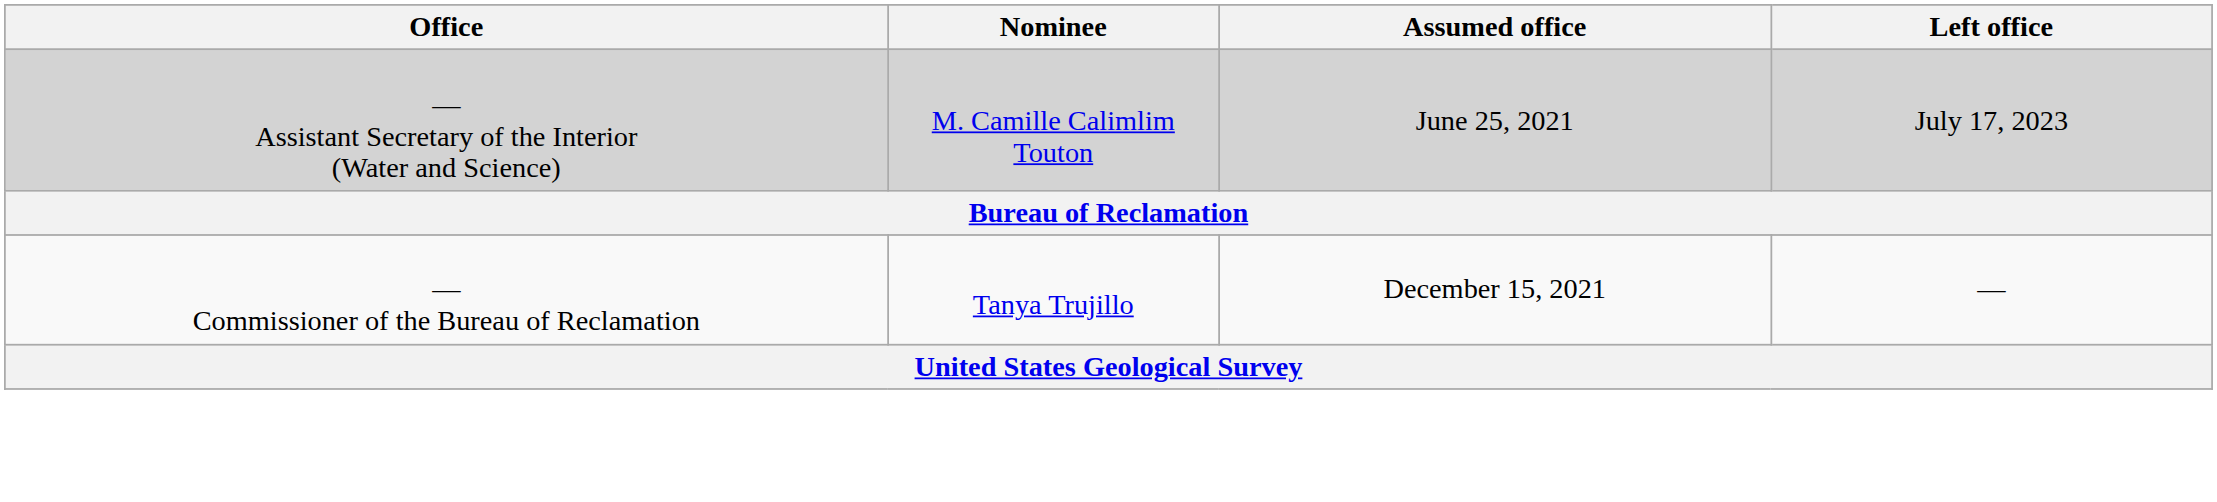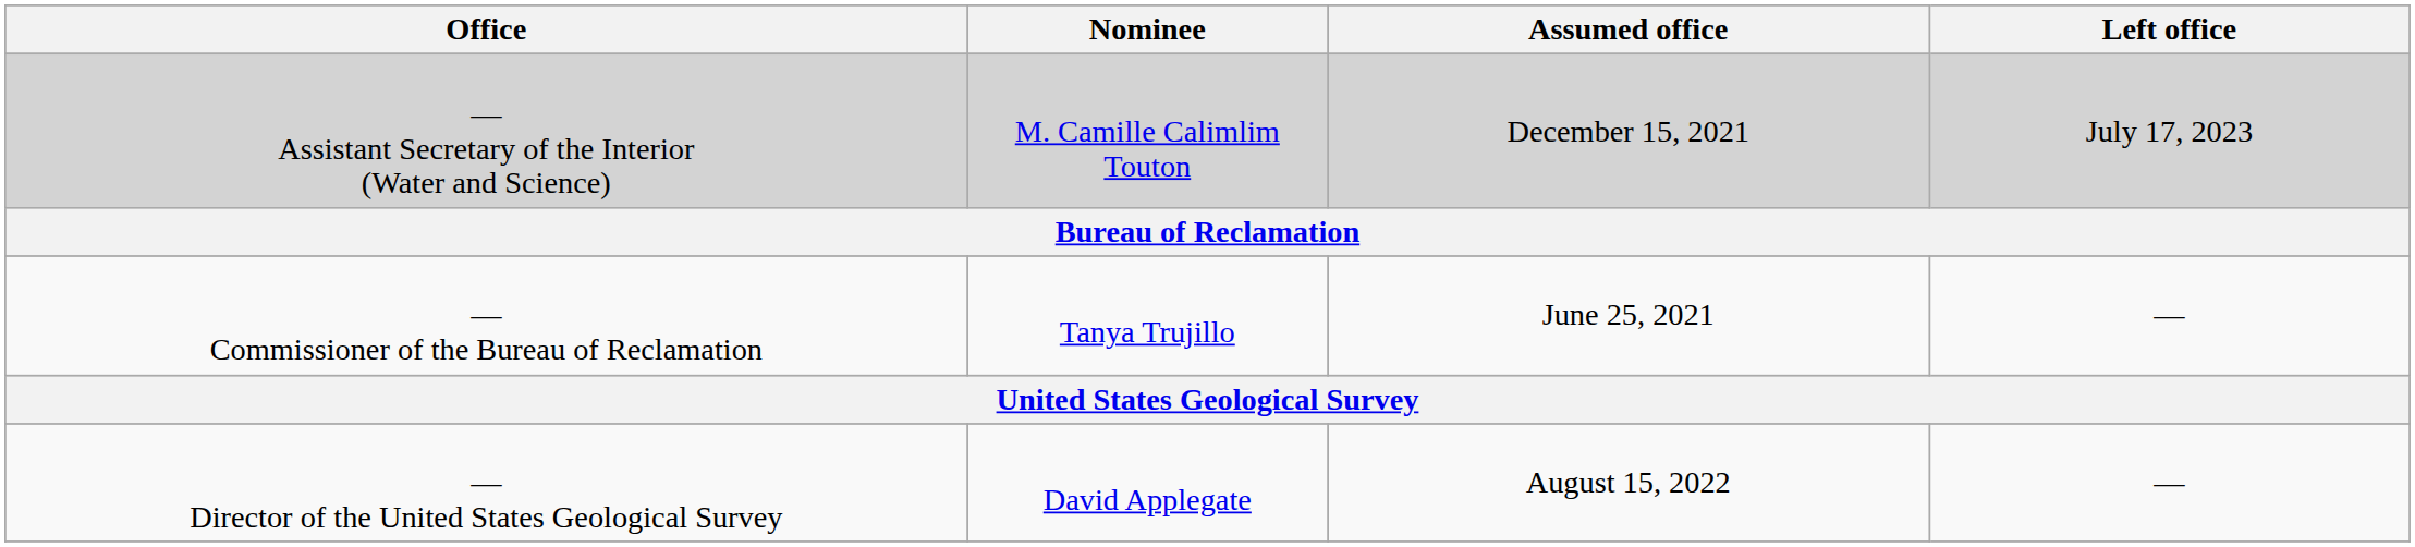— Assistant Secretary of the Interior (Water and Science) | Assumed office: June 25, 2021 -> December 15, 2021
— Commissioner of the Bureau of Reclamation | Assumed office: December 15, 2021 -> June 25, 2021
+ row: — Director of the United States Geological Survey | David Applegate | August 15, 2022 | —
